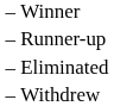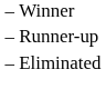- row: – | Withdrew
